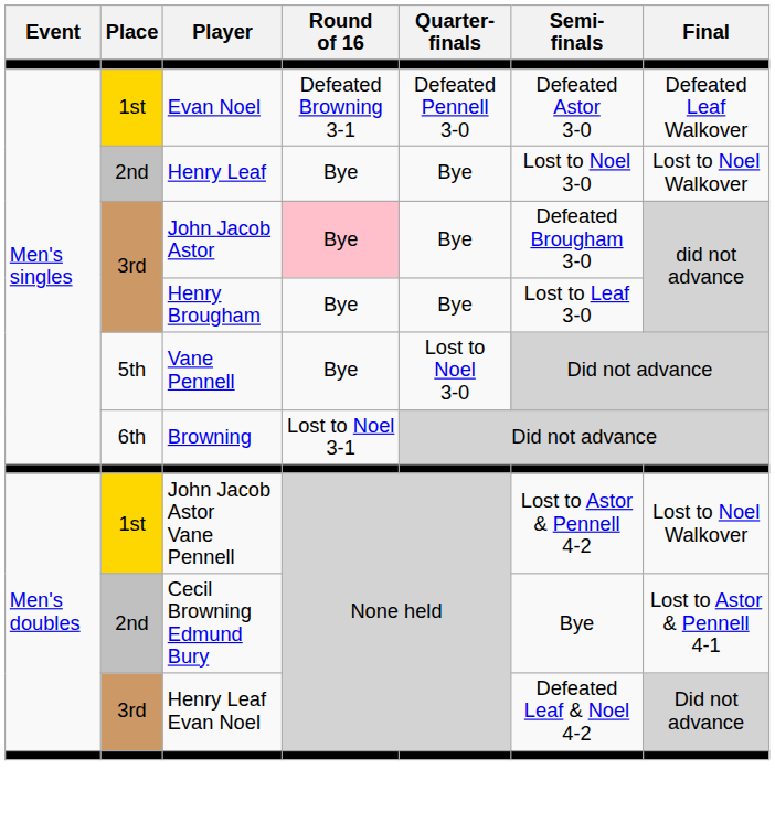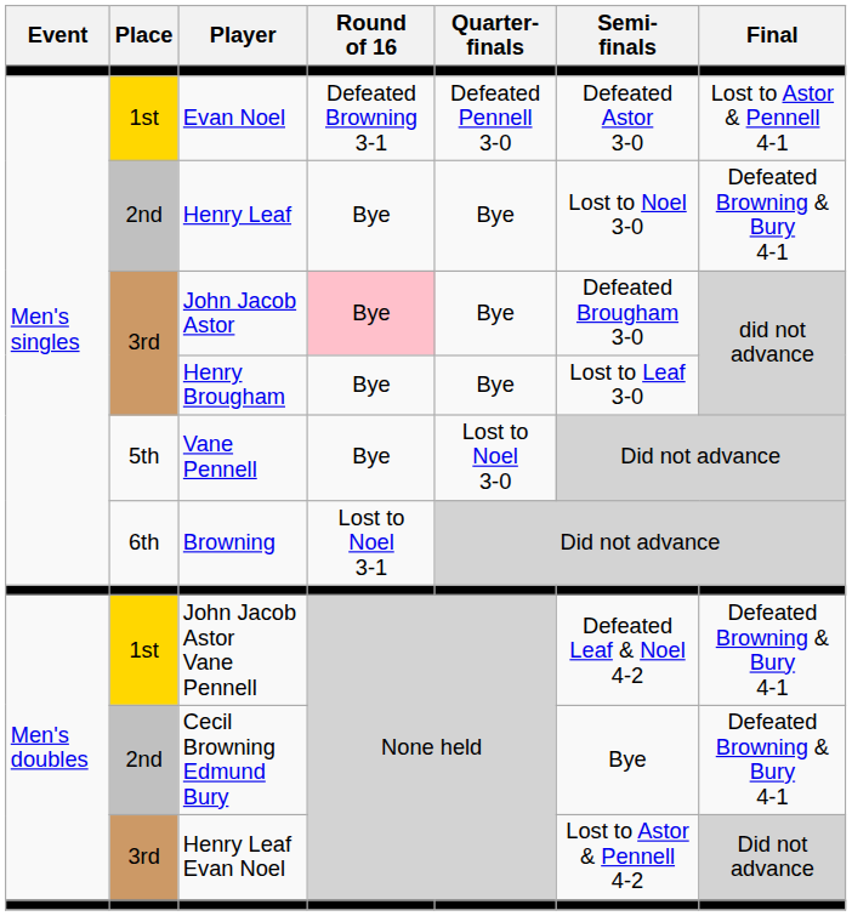Evan Noel | Final: Defeated Leaf Walkover -> Lost to Astor & Pennell 4-1
Henry Leaf | Final: Lost to Noel Walkover -> Defeated Browning & Bury 4-1
John Jacob Astor Vane Pennell | Semi- finals: Lost to Astor & Pennell 4-2 -> Defeated Leaf & Noel 4-2
John Jacob Astor Vane Pennell | Final: Lost to Noel Walkover -> Defeated Browning & Bury 4-1
Cecil Browning Edmund Bury | Final: Lost to Astor & Pennell 4-1 -> Defeated Browning & Bury 4-1
Henry Leaf Evan Noel | Semi- finals: Defeated Leaf & Noel 4-2 -> Lost to Astor & Pennell 4-2
